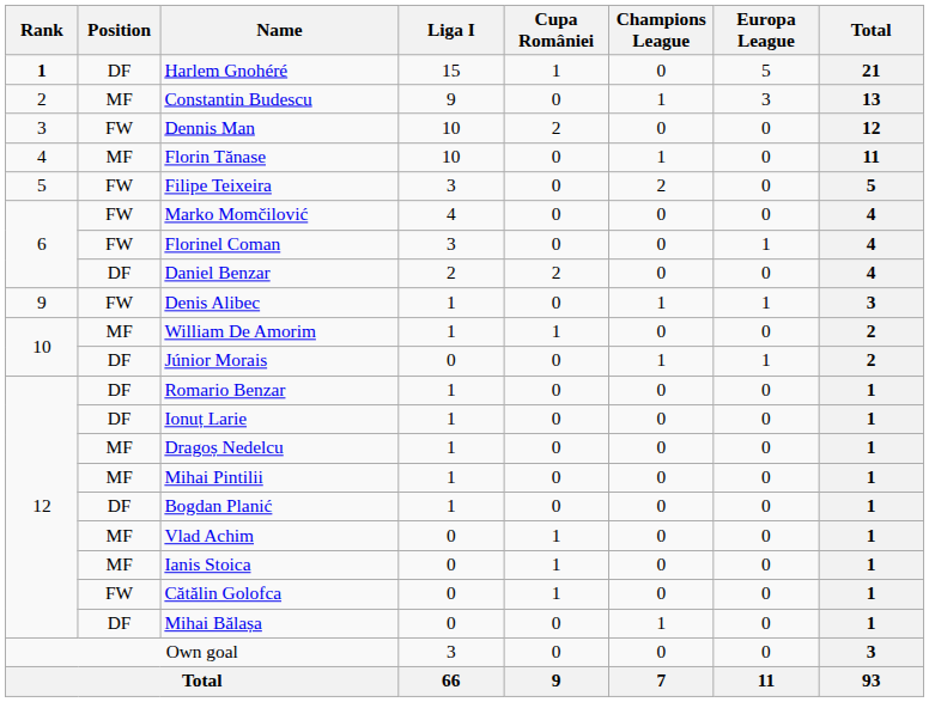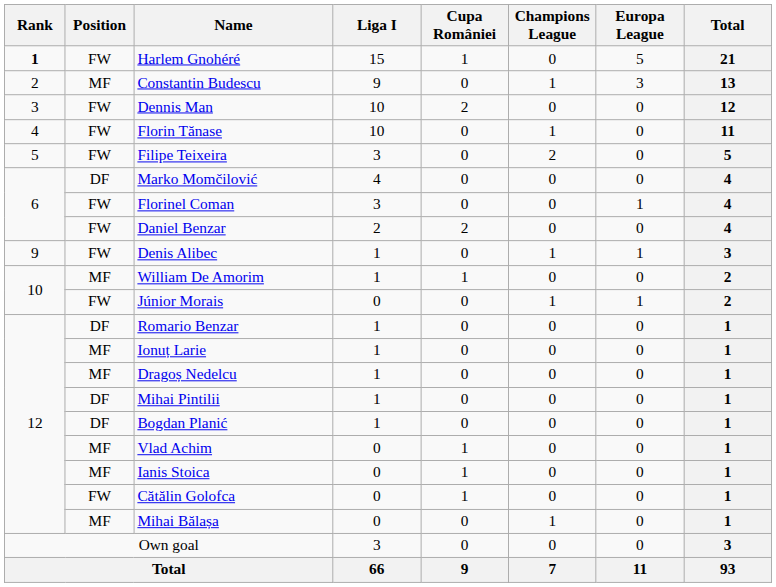Harlem Gnohéré | Position: DF -> FW
Florin Tănase | Position: MF -> FW
Marko Momčilović | Position: FW -> DF
Daniel Benzar | Position: DF -> FW
Júnior Morais | Position: DF -> FW
Ionuț Larie | Position: DF -> MF
Mihai Pintilii | Position: MF -> DF
Mihai Bălașa | Position: DF -> MF
